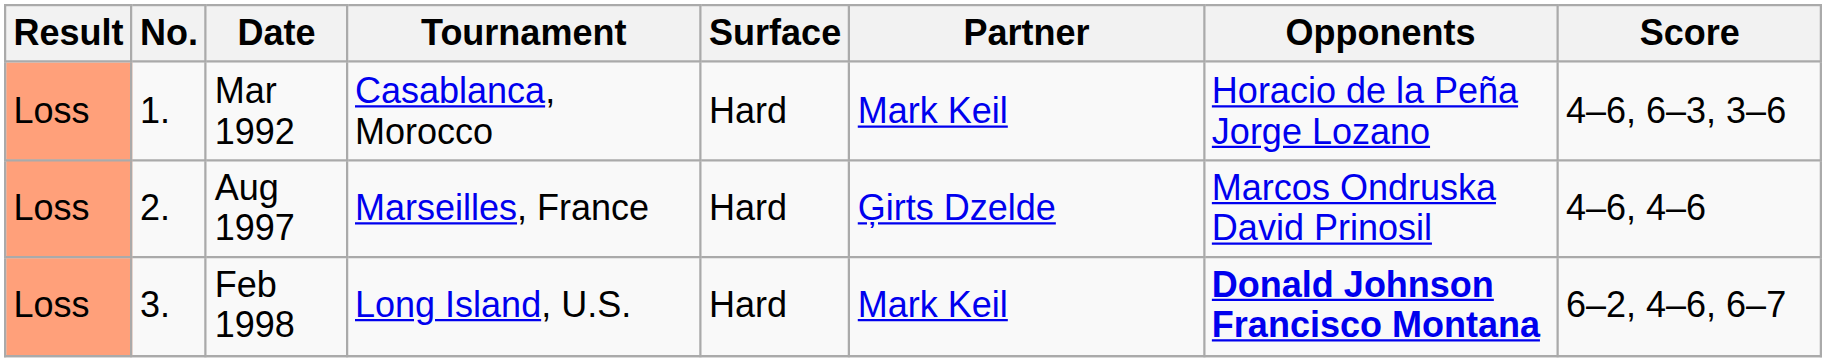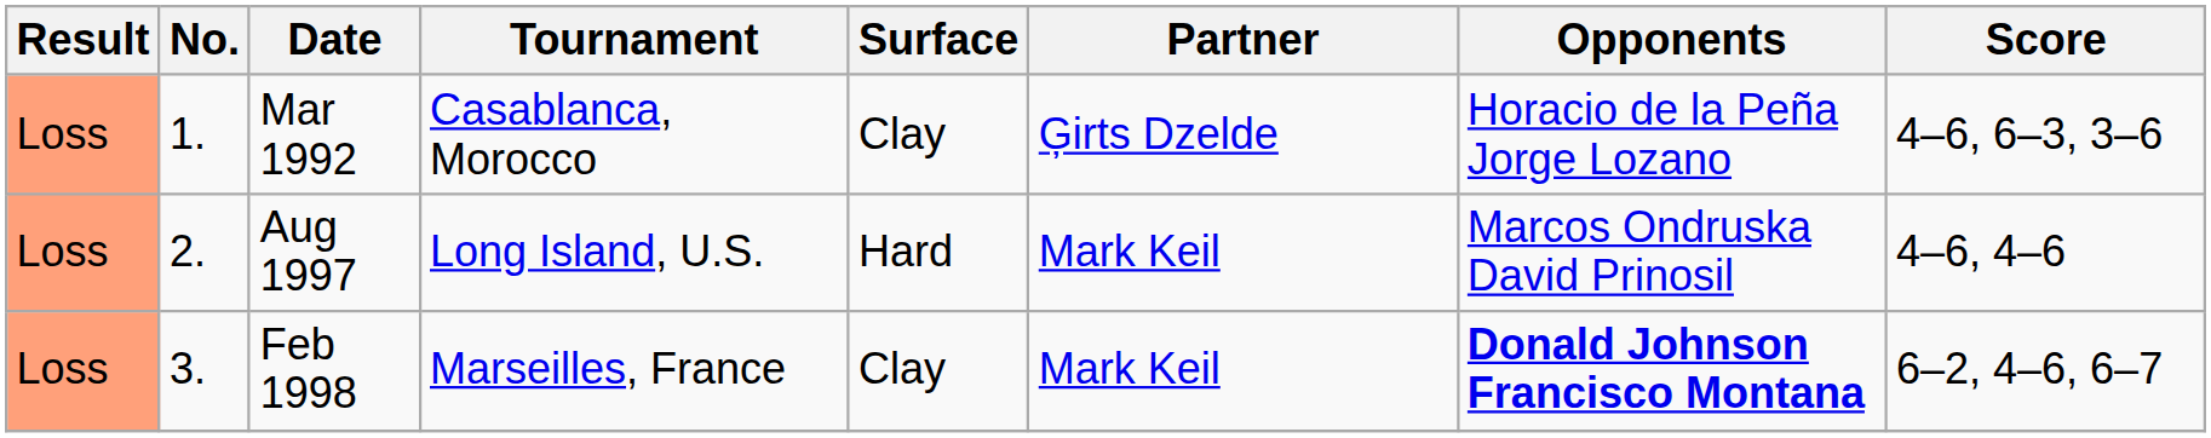Mar 1992 | Surface: Hard -> Clay
Mar 1992 | Partner: Mark Keil -> Ģirts Dzelde
Aug 1997 | Tournament: Marseilles, France -> Long Island, U.S.
Aug 1997 | Partner: Ģirts Dzelde -> Mark Keil
Feb 1998 | Tournament: Long Island, U.S. -> Marseilles, France
Feb 1998 | Surface: Hard -> Clay
